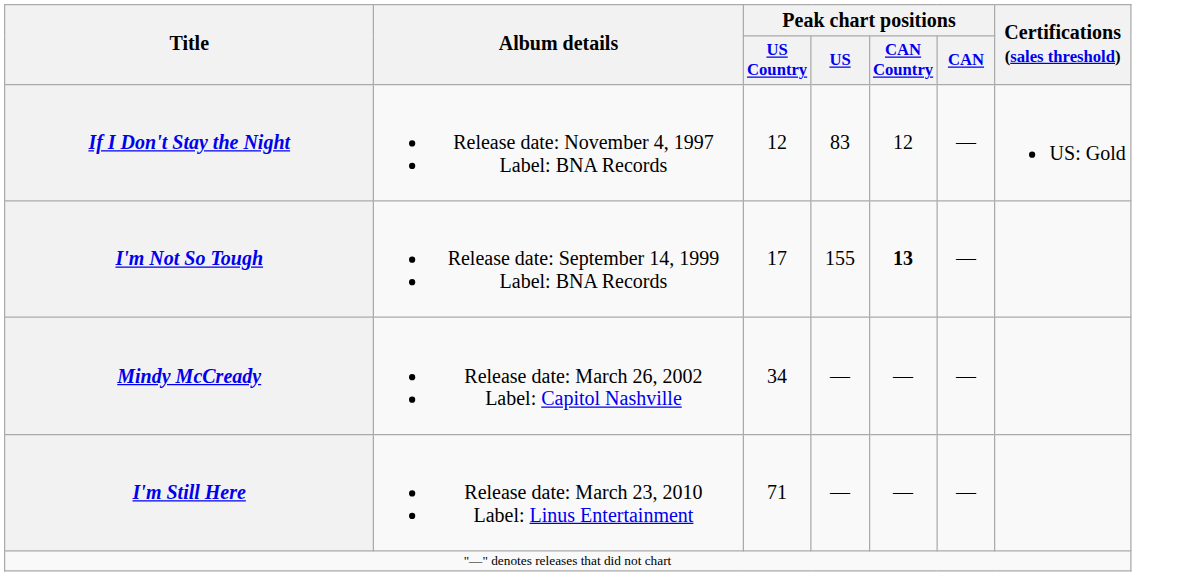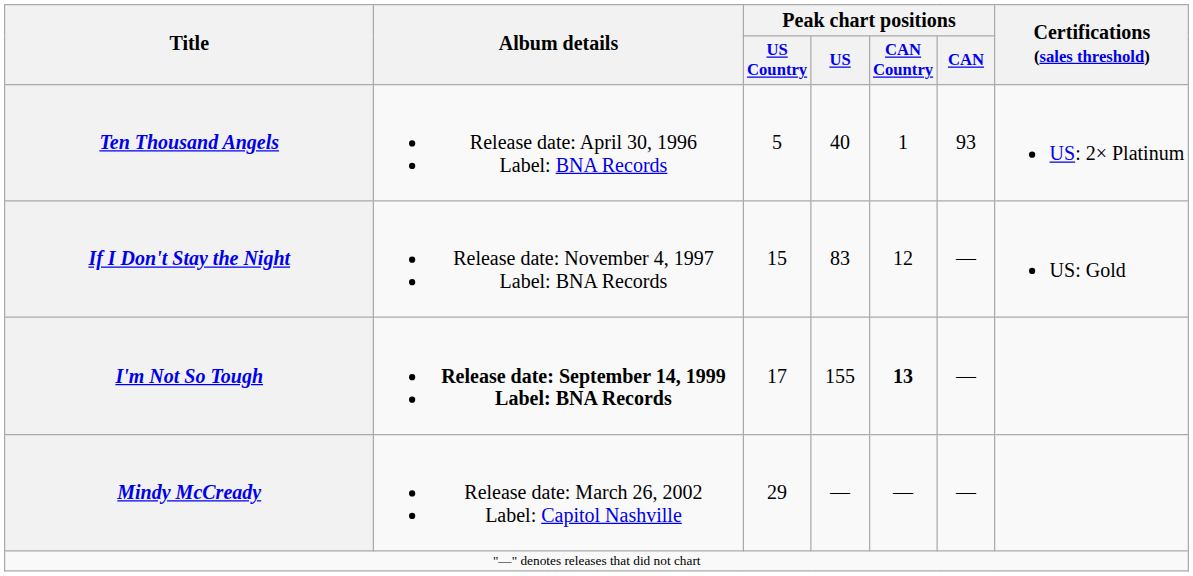+ row: Ten Thousand Angels | Release date: April 30, 1996 Label: BNA Records | 5 | 40 | 1 | 93 | US: 2× Platinum
If I Don't Stay the Night | Peak chart positions / US Country: 12 -> 15
I'm Not So Tough | Album details: normal -> bold
Mindy McCready | Peak chart positions / US Country: 34 -> 29
- row: I'm Still Here | Release date: March 23, 2010 Label: Linus Entertainment | 71 | — | — | —
